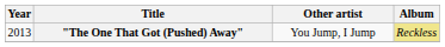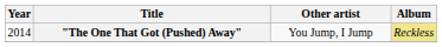"The One That Got (Pushed) Away" | Year: 2013 -> 2014
